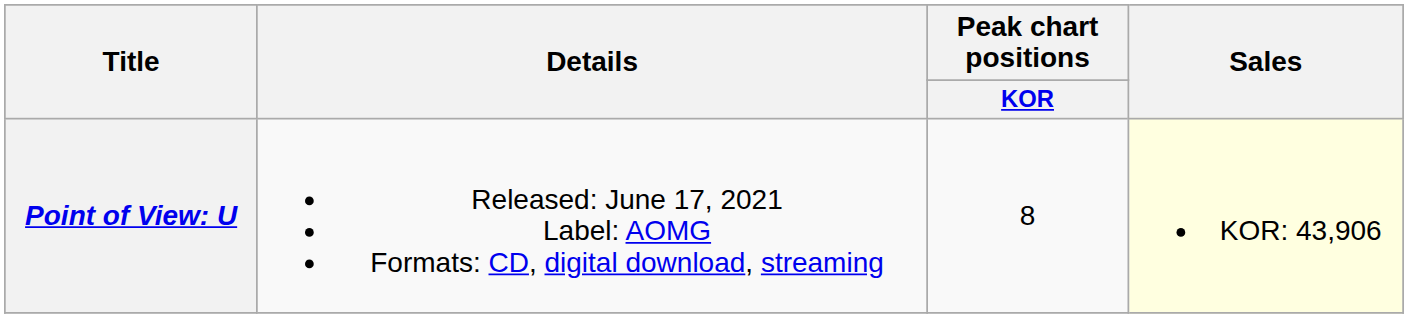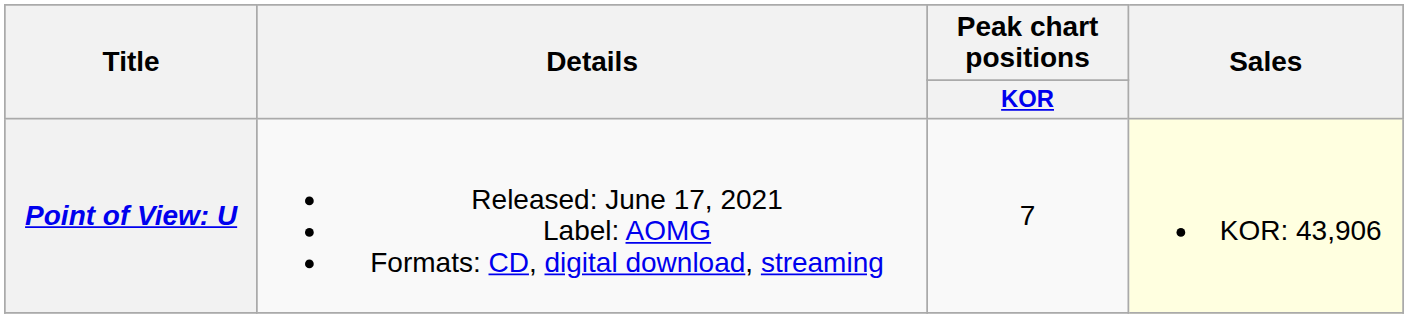Point of View: U | Peak chart positions / KOR: 8 -> 7
